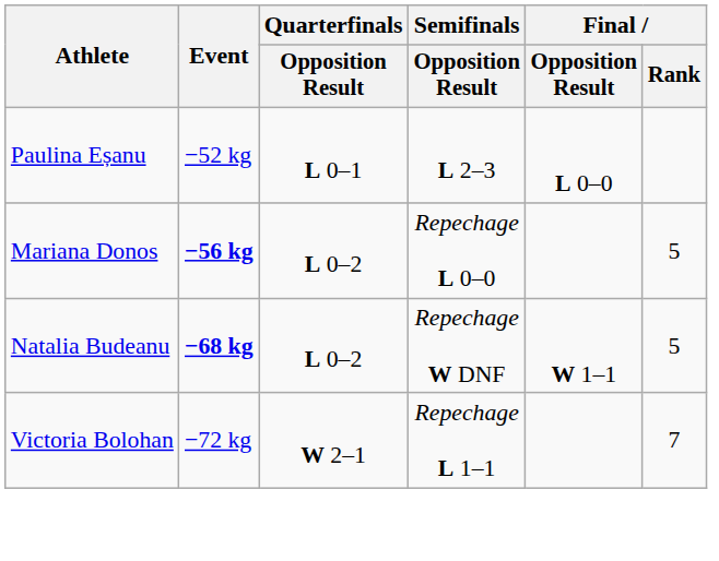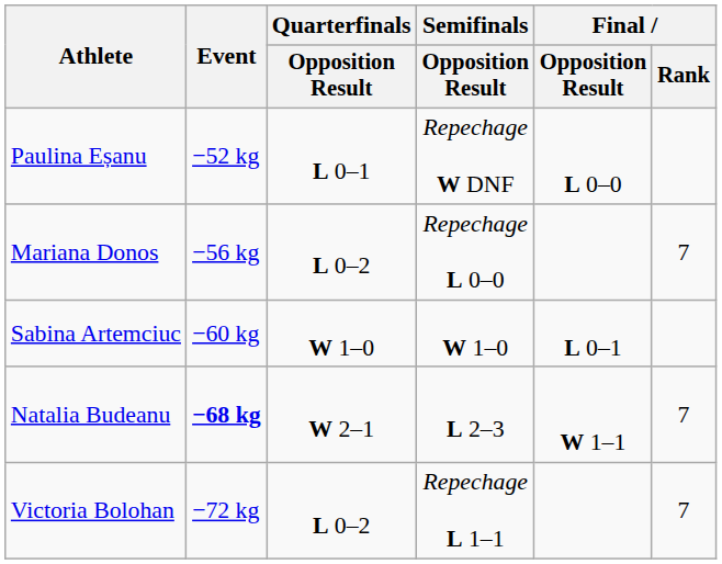Paulina Eșanu | Semifinals / Opposition Result: L 2–3 -> Repechage W DNF
Mariana Donos | Event: bold -> normal
Mariana Donos | Final / Rank: 5 -> 7
+ row: Sabina Artemciuc | −60 kg | W 1–0 | W 1–0 | L 0–1
Natalia Budeanu | Quarterfinals / Opposition Result: L 0–2 -> W 2–1
Natalia Budeanu | Semifinals / Opposition Result: Repechage W DNF -> L 2–3
Natalia Budeanu | Final / Rank: 5 -> 7
Victoria Bolohan | Quarterfinals / Opposition Result: W 2–1 -> L 0–2
